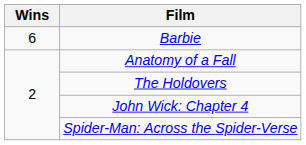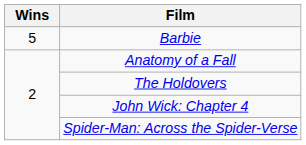Barbie | Wins: 6 -> 5
